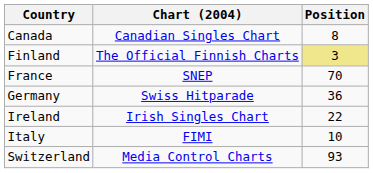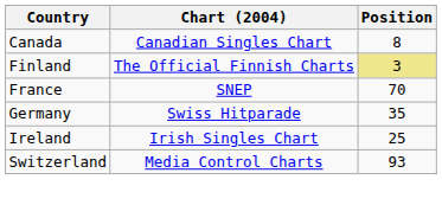Germany | Position: 36 -> 35
Ireland | Position: 22 -> 25
- row: Italy | FIMI | 10
